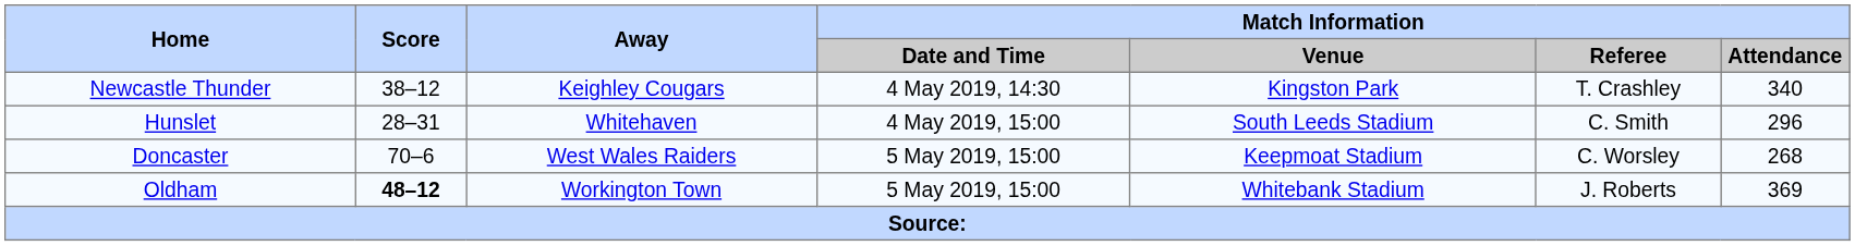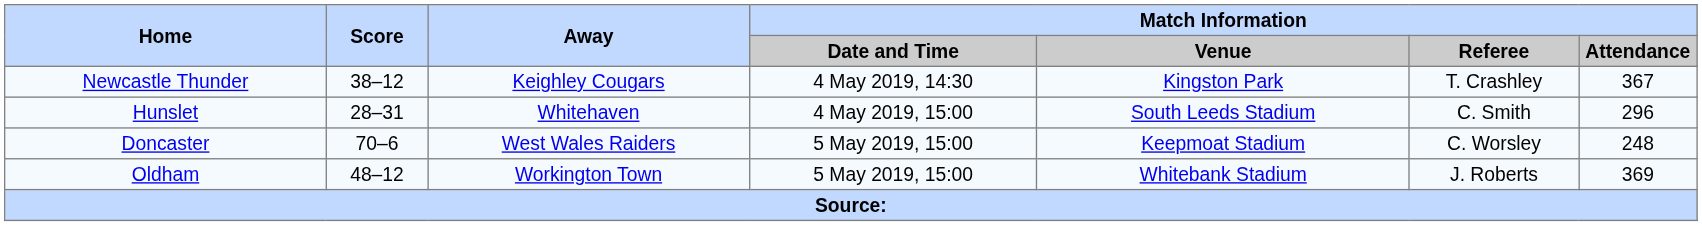Newcastle Thunder | Match Information / Attendance: 340 -> 367
Doncaster | Match Information / Attendance: 268 -> 248
Oldham | Score: bold -> normal
